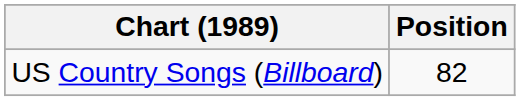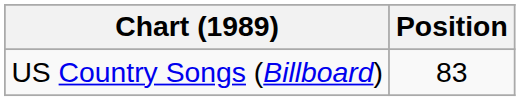US Country Songs (Billboard) | Position: 82 -> 83
